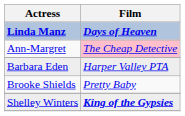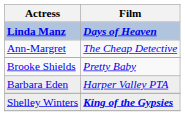Ann-Margret | Film: pink background -> no background
rows swapped: Barbara Eden <-> Brooke Shields
